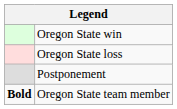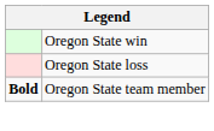- row: Postponement
